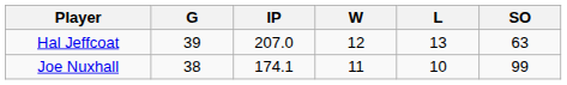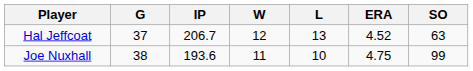+ column: ERA | 4.52 | 4.75
Hal Jeffcoat | G: 39 -> 37
Hal Jeffcoat | IP: 207.0 -> 206.7
Joe Nuxhall | IP: 174.1 -> 193.6
